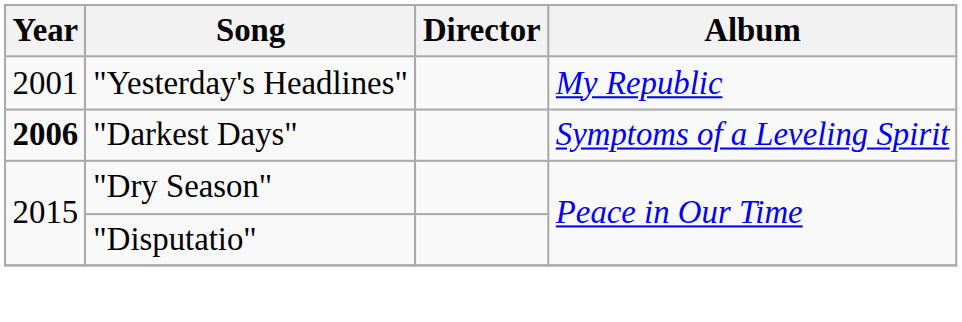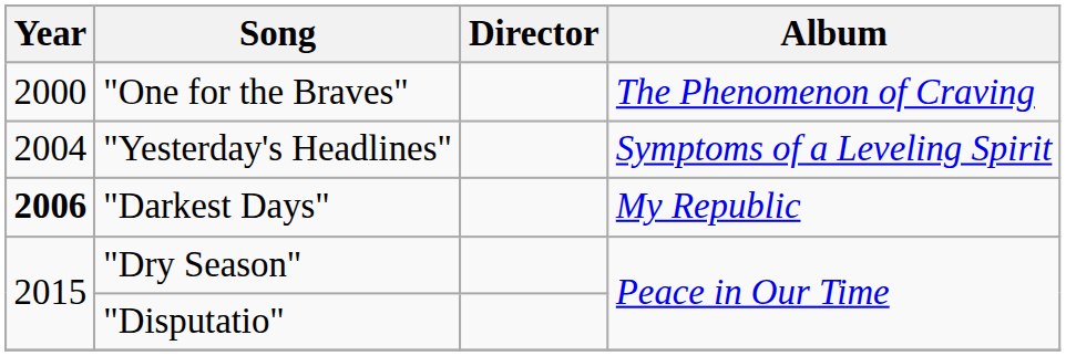+ row: 2000 | "One for the Braves" | The Phenomenon of Craving
"Yesterday's Headlines" | Year: 2001 -> 2004
"Yesterday's Headlines" | Album: My Republic -> Symptoms of a Leveling Spirit
"Darkest Days" | Album: Symptoms of a Leveling Spirit -> My Republic
